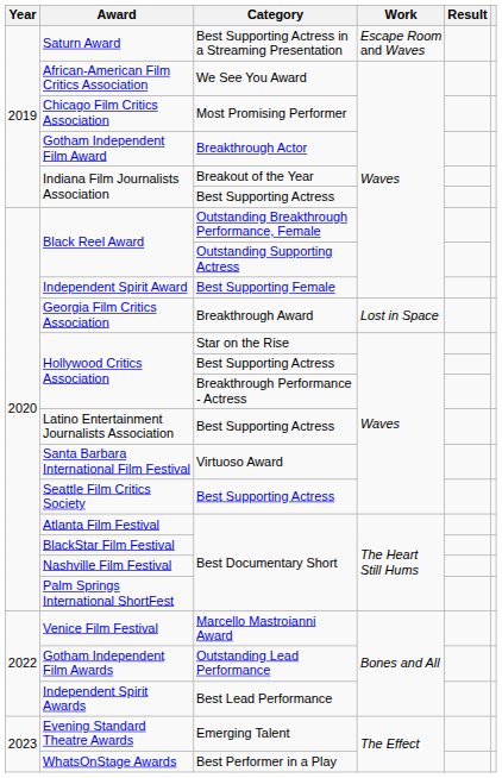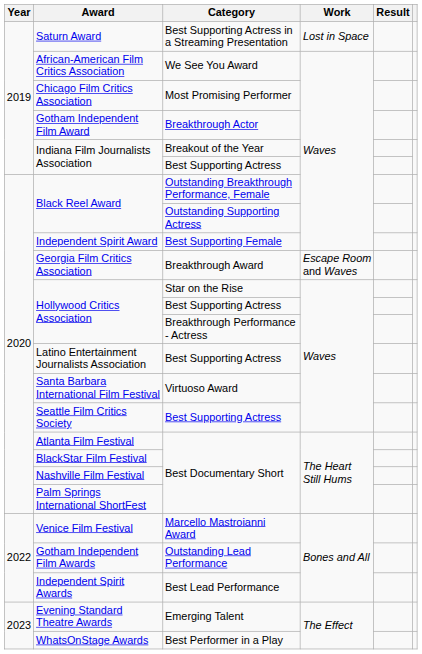Saturn Award | Work: Escape Room and Waves -> Lost in Space
Georgia Film Critics Association | Work: Lost in Space -> Escape Room and Waves
